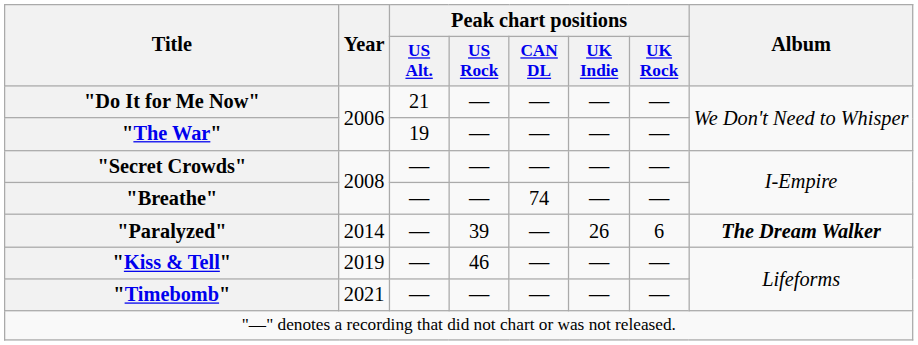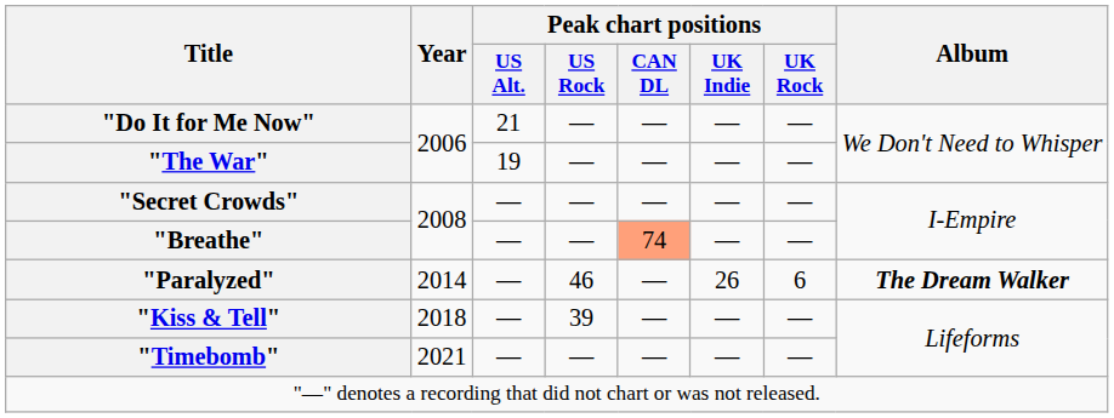"Breathe" | Peak chart positions / CAN DL: no background -> lightsalmon background
"Paralyzed" | Peak chart positions / US Rock: 39 -> 46
"Kiss & Tell" | Year: 2019 -> 2018
"Kiss & Tell" | Peak chart positions / US Rock: 46 -> 39
